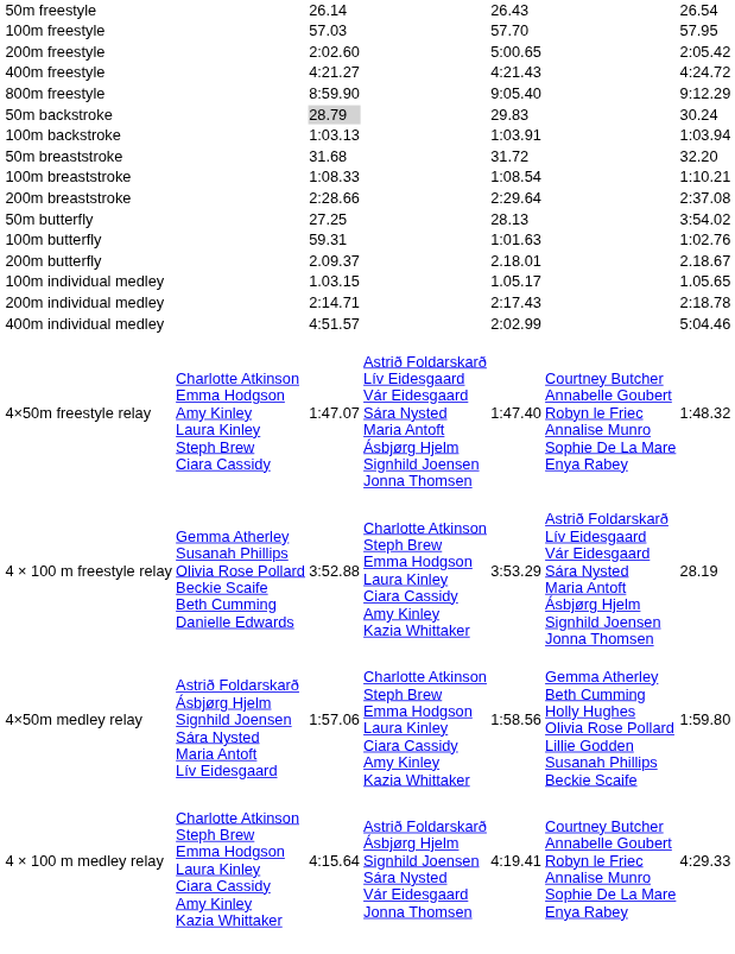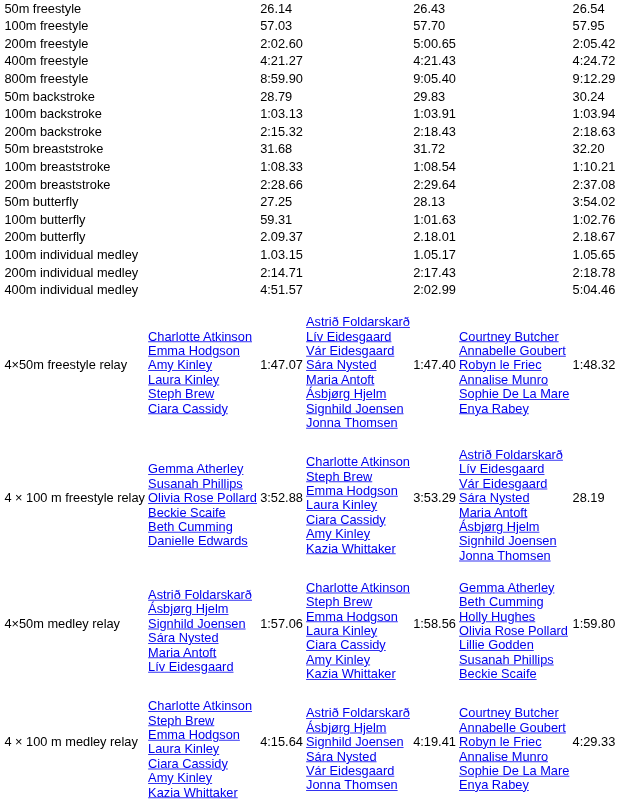50m backstroke | column 3: lightgrey background -> no background
+ row: 200m backstroke | 2:15.32 | 2:18.43 | 2:18.63
